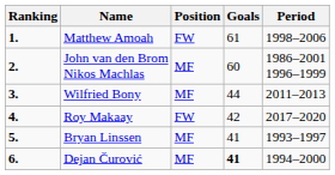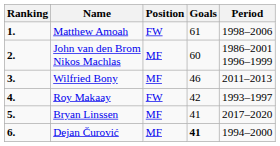Wilfried Bony | Goals: 44 -> 46
Roy Makaay | Period: 2017–2020 -> 1993–1997
Bryan Linssen | Period: 1993–1997 -> 2017–2020
